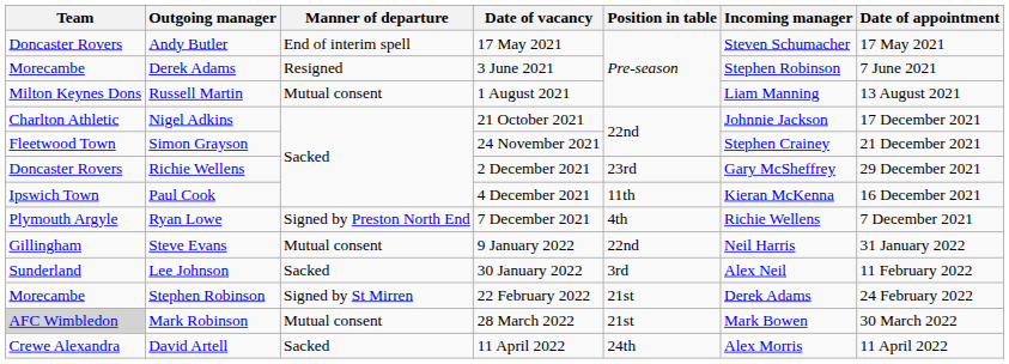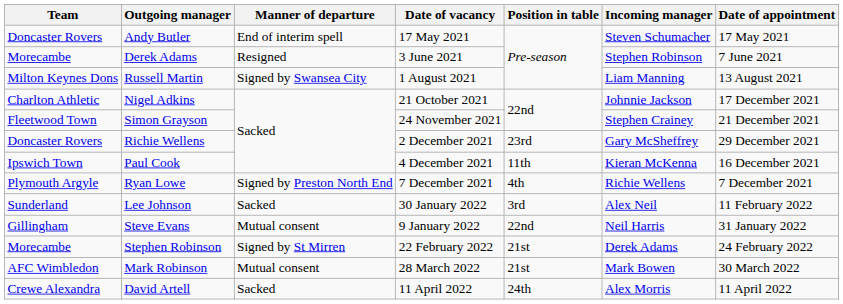Russell Martin | Manner of departure: Mutual consent -> Signed by Swansea City
rows swapped: Steve Evans <-> Lee Johnson
Mark Robinson | Team: lightgrey background -> no background
